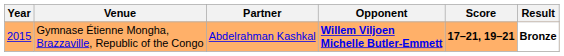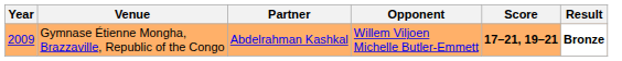Gymnase Étienne Mongha, Brazzaville, Republic of the Congo | Year: 2015 -> 2009
Gymnase Étienne Mongha, Brazzaville, Republic of the Congo | Opponent: bold -> normal
